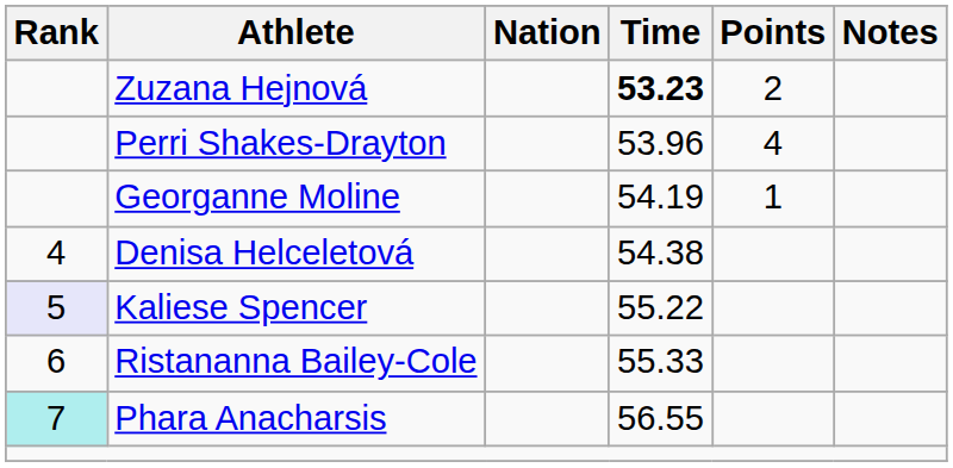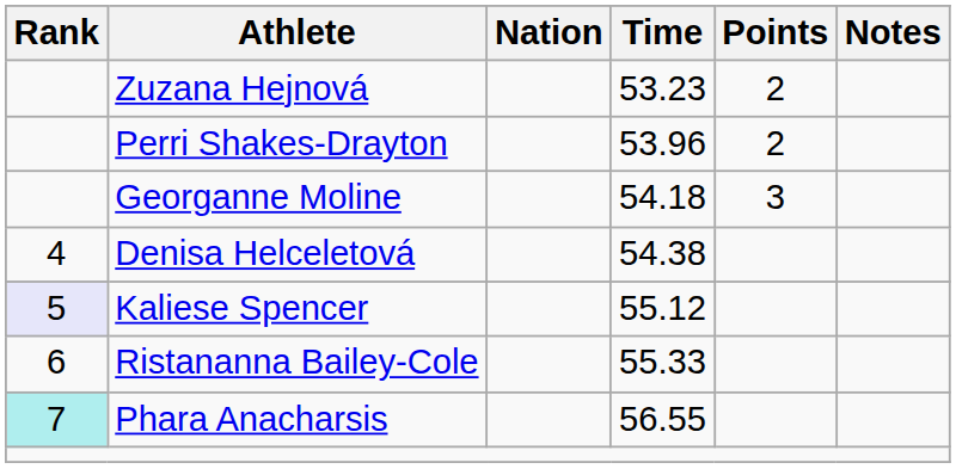Zuzana Hejnová | Time: bold -> normal
Perri Shakes-Drayton | Points: 4 -> 2
Georganne Moline | Time: 54.19 -> 54.18
Georganne Moline | Points: 1 -> 3
Kaliese Spencer | Time: 55.22 -> 55.12
